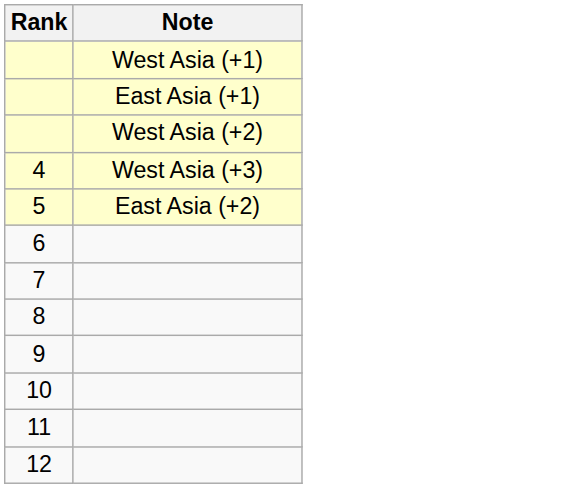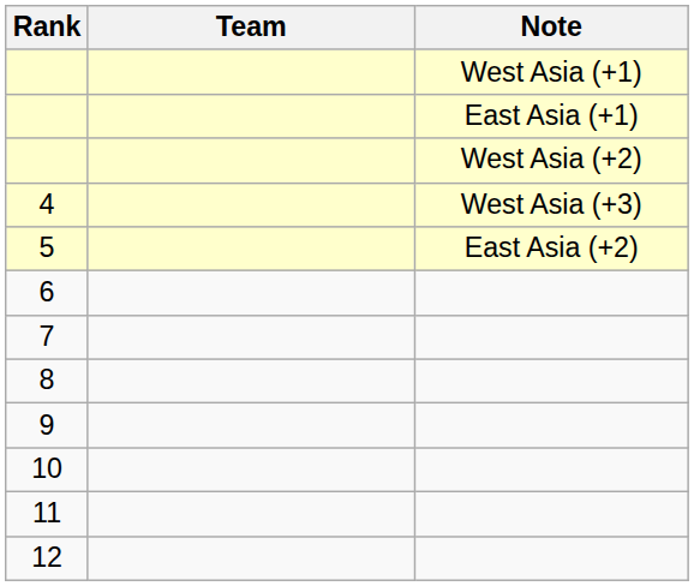+ column: Team
